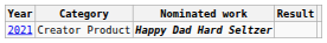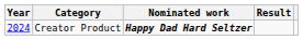Creator Product | Year: 2021 -> 2024
